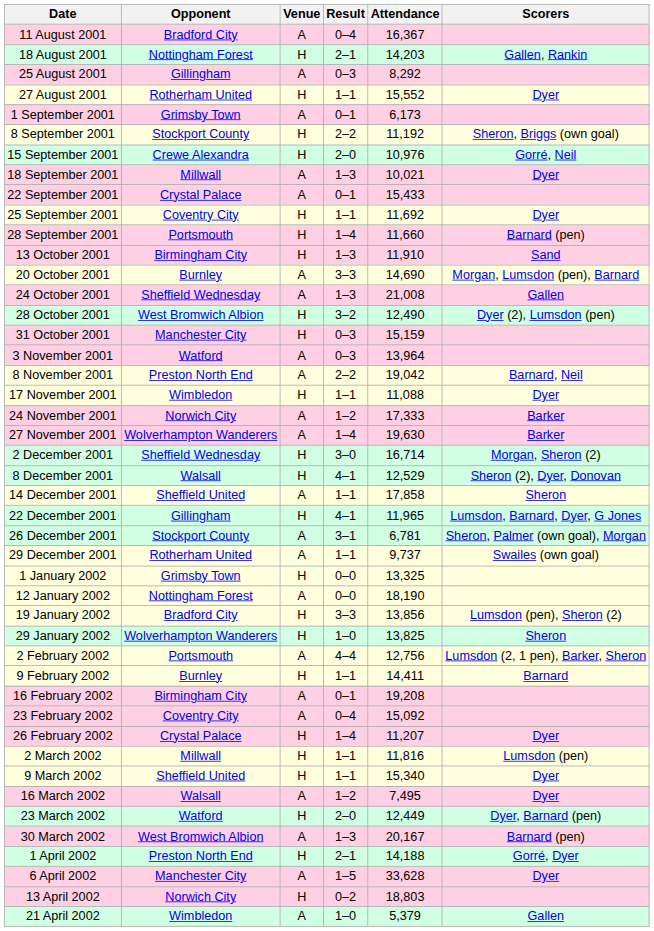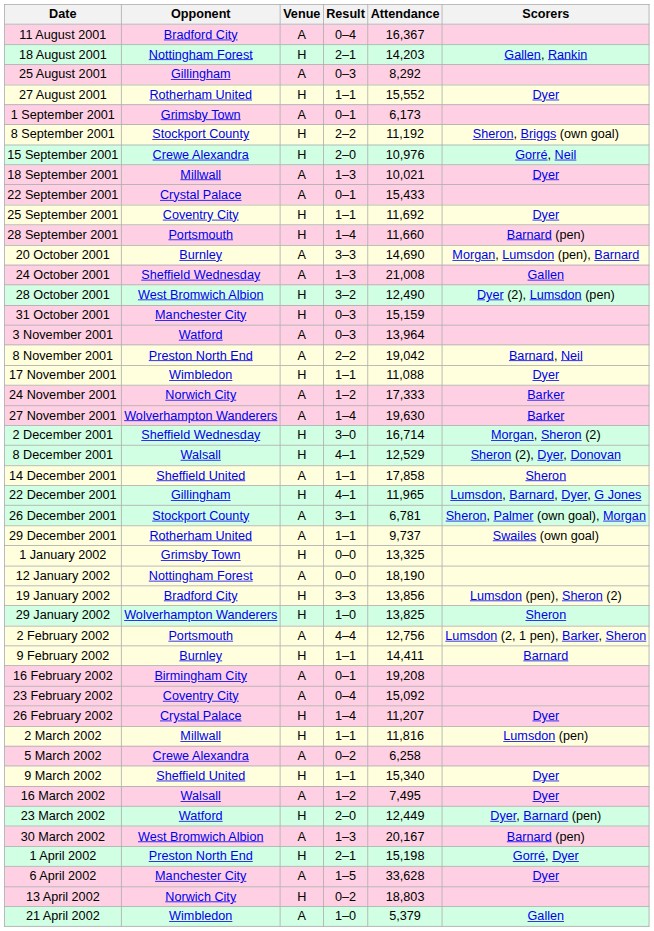- row: 13 October 2001 | Birmingham City | H | 1–3 | 11,910 | Sand
+ row: 5 March 2002 | Crewe Alexandra | A | 0–2 | 6,258
1 April 2002 | Attendance: 14,188 -> 15,198
